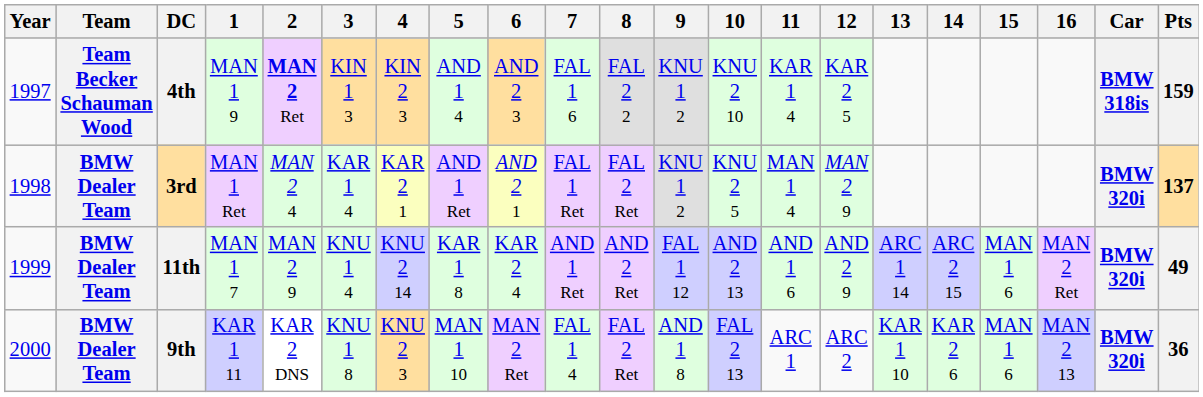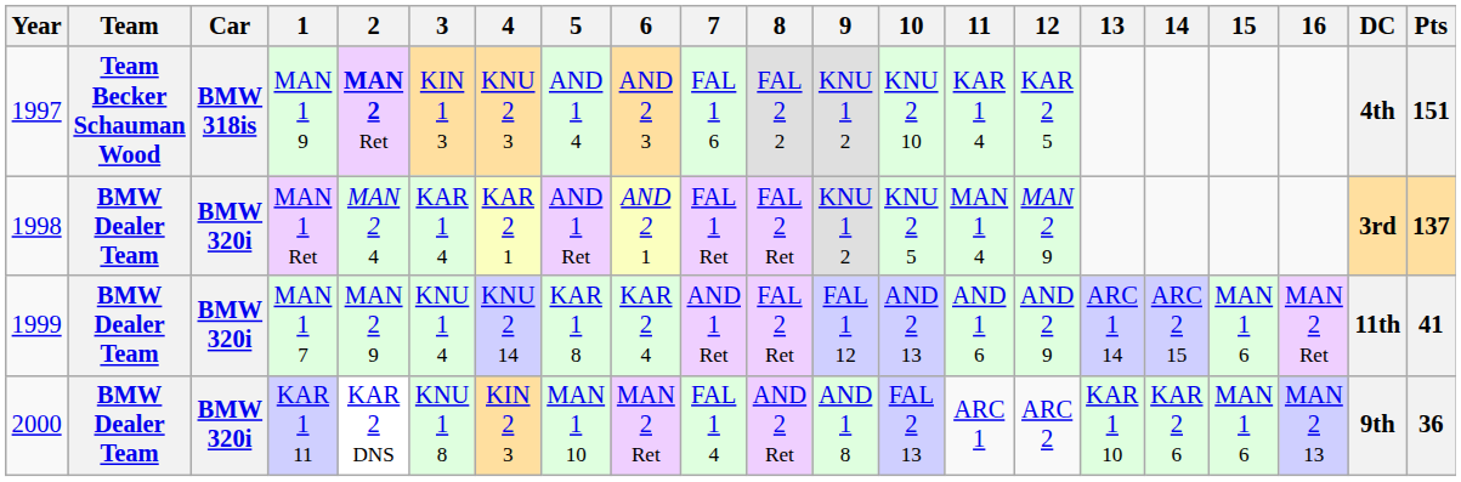columns swapped: Car <-> DC
MAN 1 9 | 4: KIN 2 3 -> KNU 2 3
MAN 1 9 | Pts: 159 -> 151
MAN 1 7 | 8: AND 2 Ret -> FAL 2 Ret
MAN 1 7 | Pts: 49 -> 41
KAR 1 11 | 4: KNU 2 3 -> KIN 2 3
KAR 1 11 | 8: FAL 2 Ret -> AND 2 Ret
